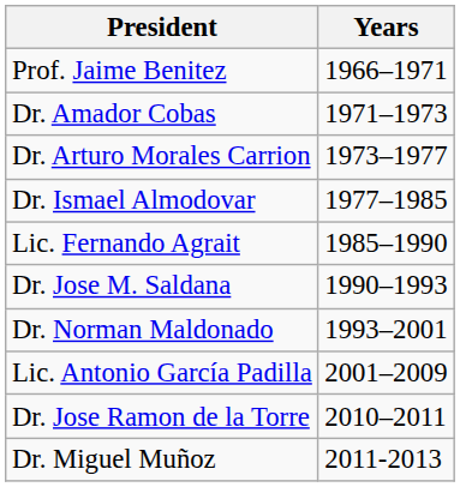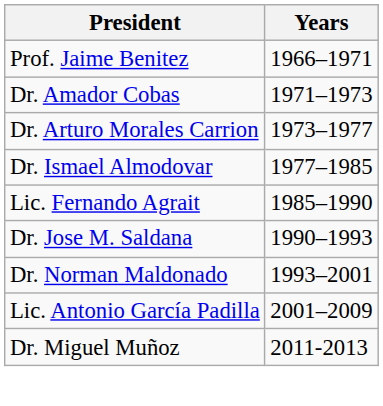- row: Dr. Jose Ramon de la Torre | 2010–2011
